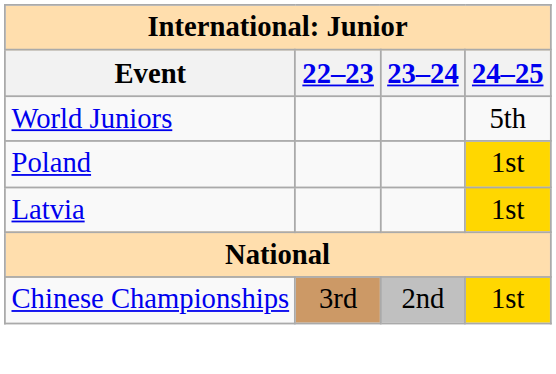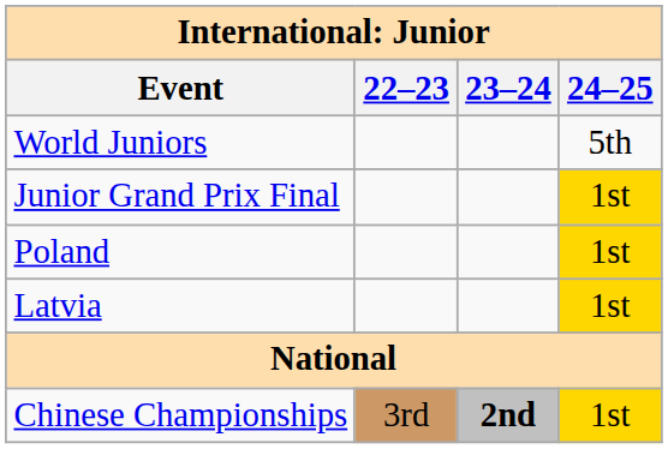+ row: Junior Grand Prix Final | 1st
Chinese Championships | 23–24: normal -> bold
